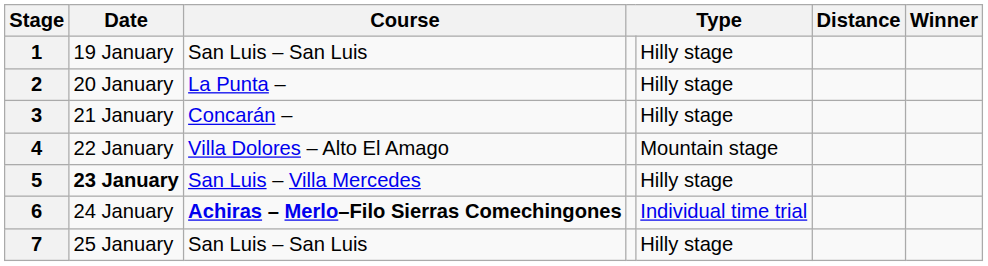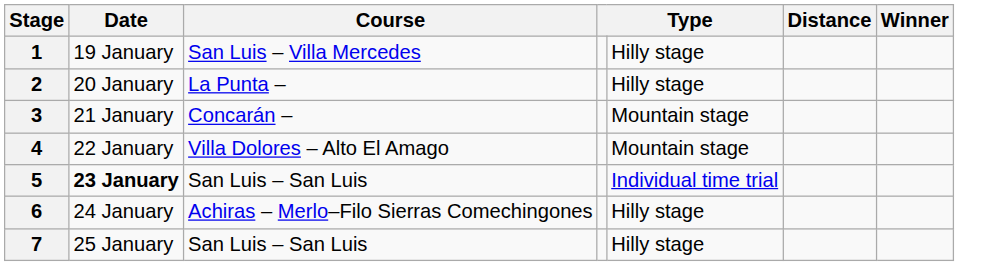1 | Course: San Luis – San Luis -> San Luis – Villa Mercedes
3 | column 5: Hilly stage -> Mountain stage
5 | Course: San Luis – Villa Mercedes -> San Luis – San Luis
5 | column 5: Hilly stage -> Individual time trial
6 | Course: bold -> normal
6 | column 5: Individual time trial -> Hilly stage
